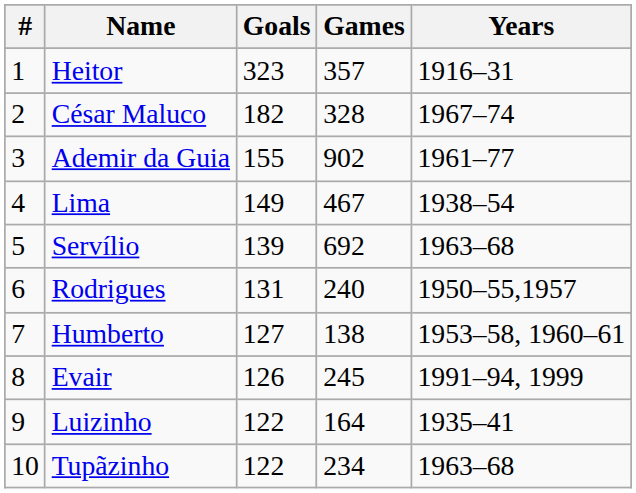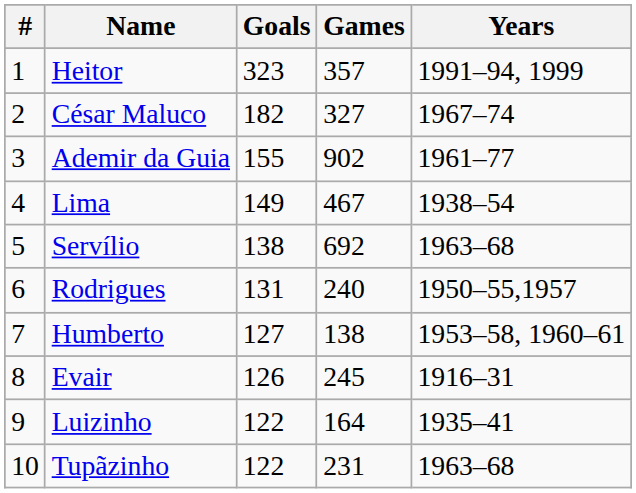Heitor | Years: 1916–31 -> 1991–94, 1999
César Maluco | Games: 328 -> 327
Servílio | Goals: 139 -> 138
Evair | Years: 1991–94, 1999 -> 1916–31
Tupãzinho | Games: 234 -> 231
